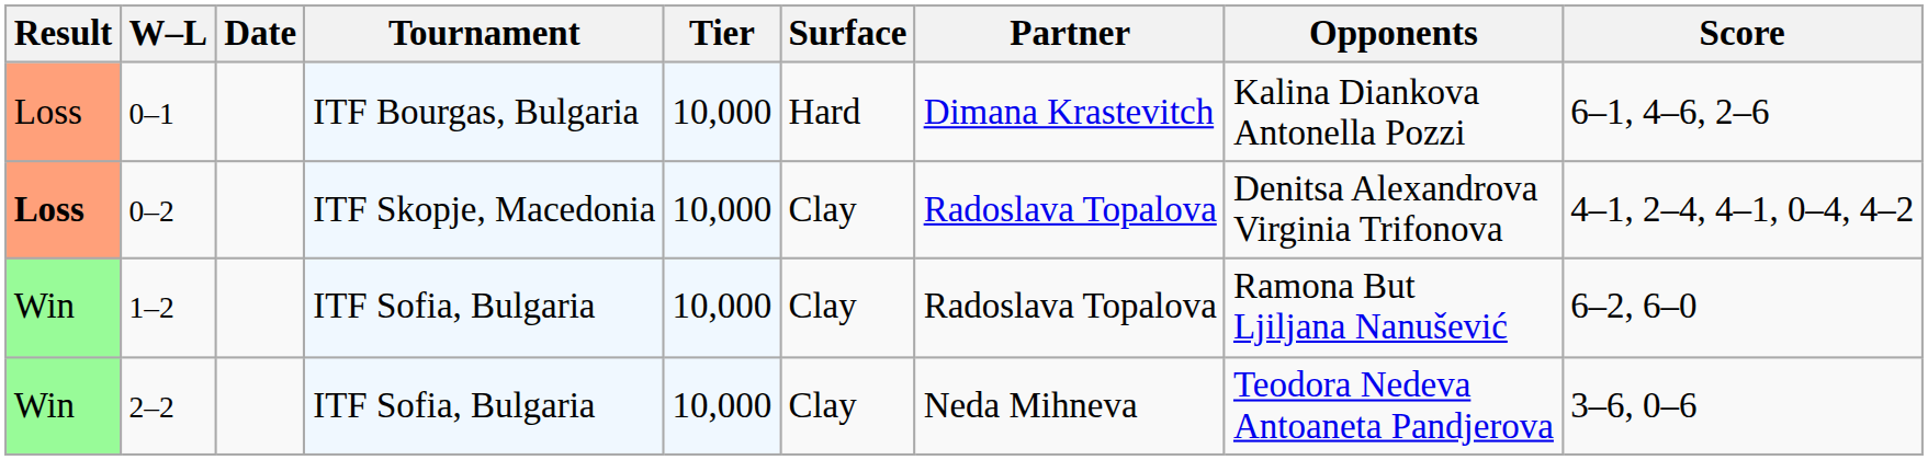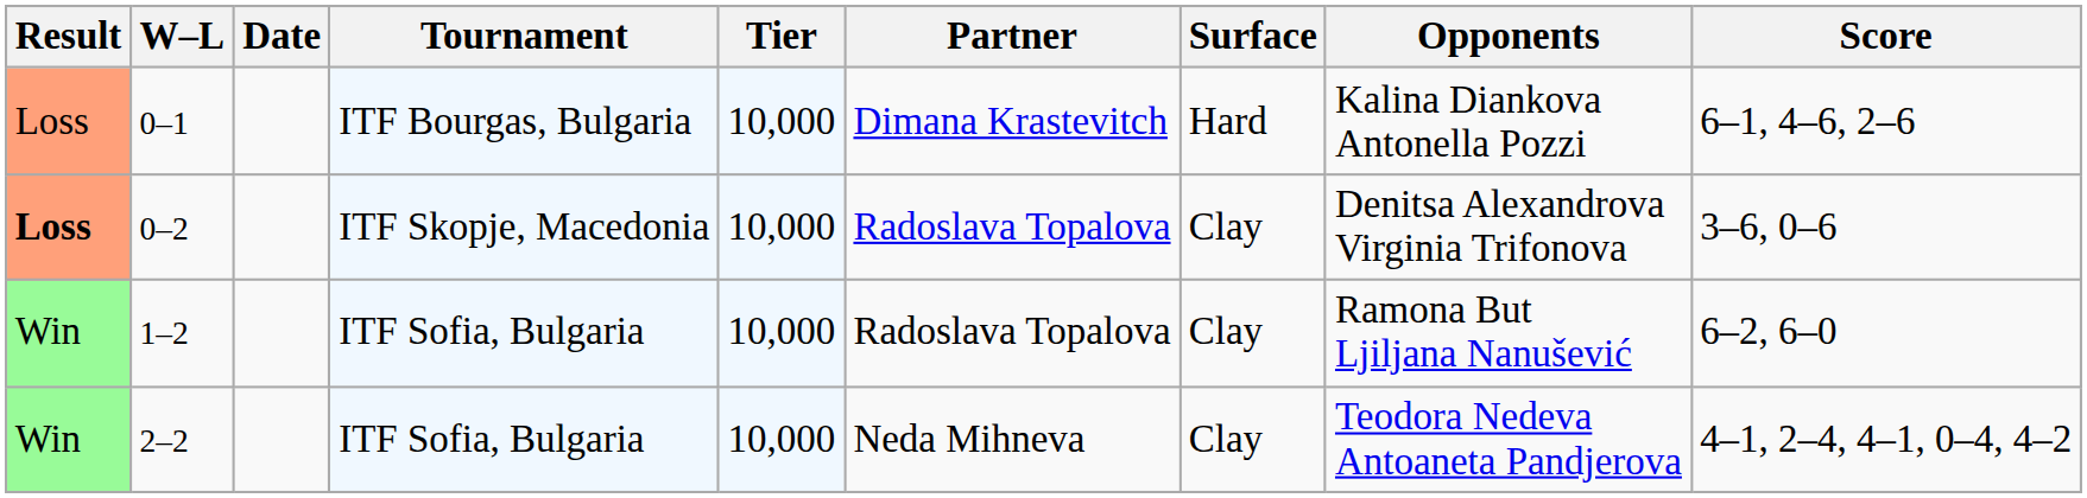columns swapped: Surface <-> Partner
0–2 | Score: 4–1, 2–4, 4–1, 0–4, 4–2 -> 3–6, 0–6
2–2 | Score: 3–6, 0–6 -> 4–1, 2–4, 4–1, 0–4, 4–2
